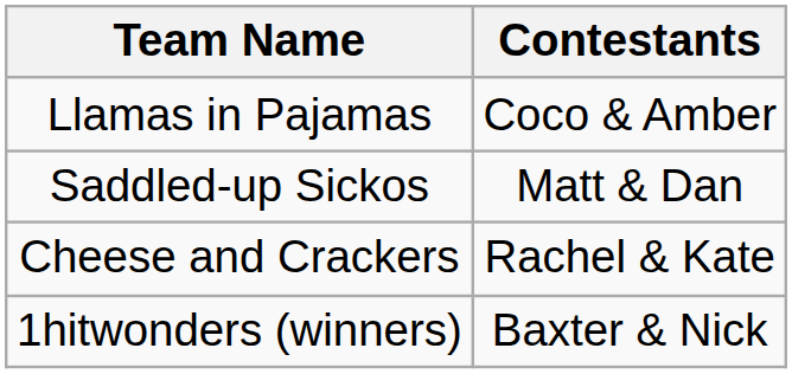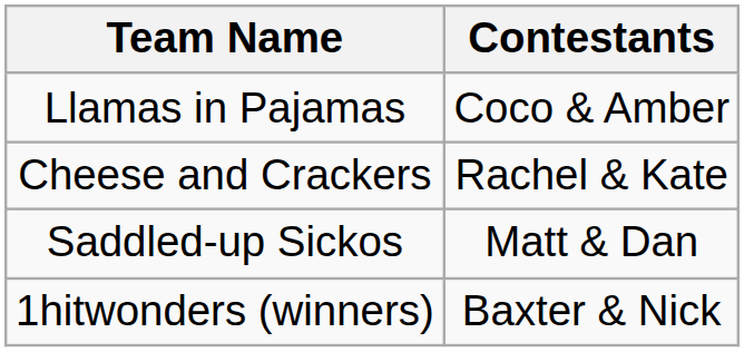rows swapped: Cheese and Crackers <-> Saddled-up Sickos
